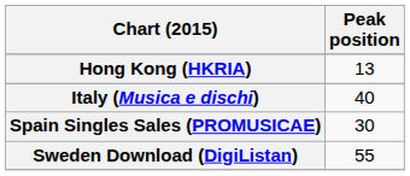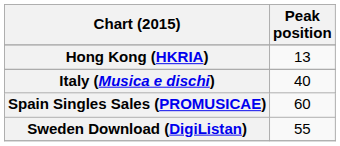Spain Singles Sales (PROMUSICAE) | Peak position: 30 -> 60
